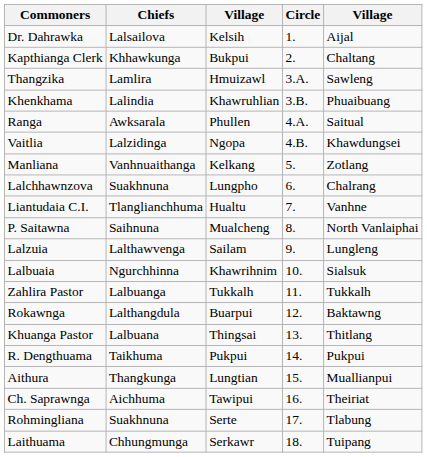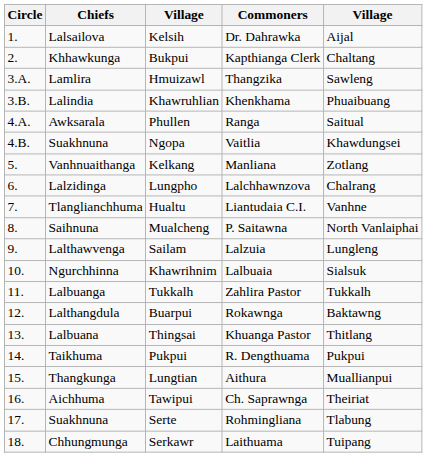columns swapped: Circle <-> Commoners
Ngopa | Chiefs: Lalzidinga -> Suakhnuna
Lungpho | Chiefs: Suakhnuna -> Lalzidinga
